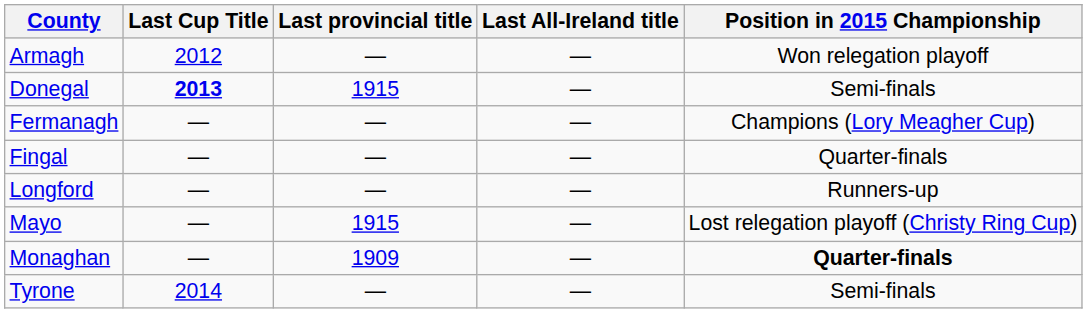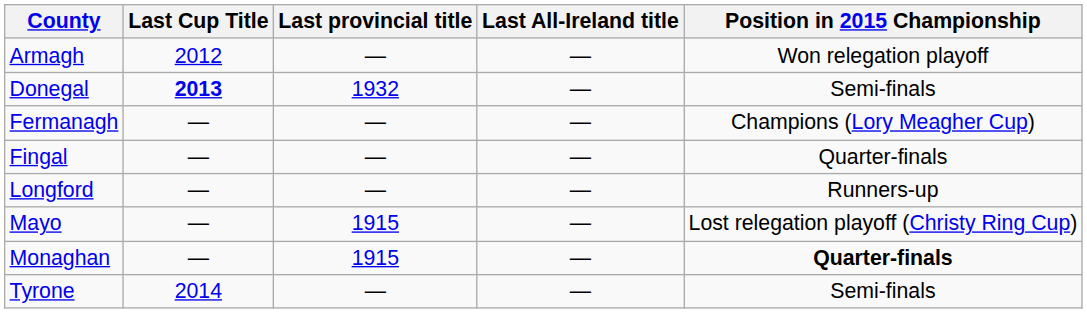Donegal | Last provincial title: 1915 -> 1932
Monaghan | Last provincial title: 1909 -> 1915
